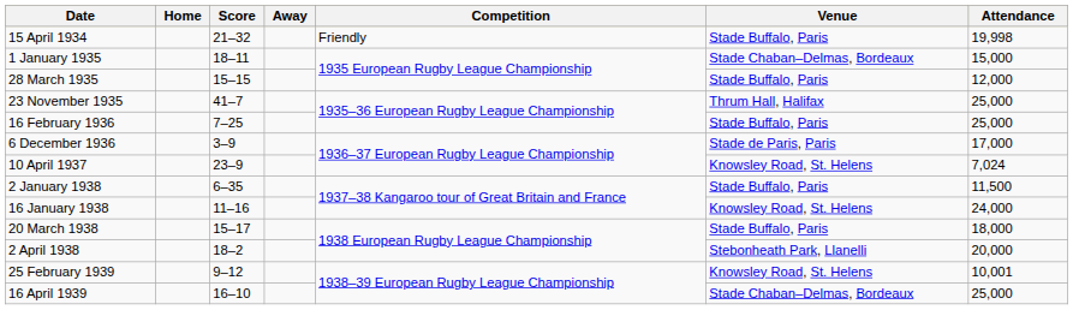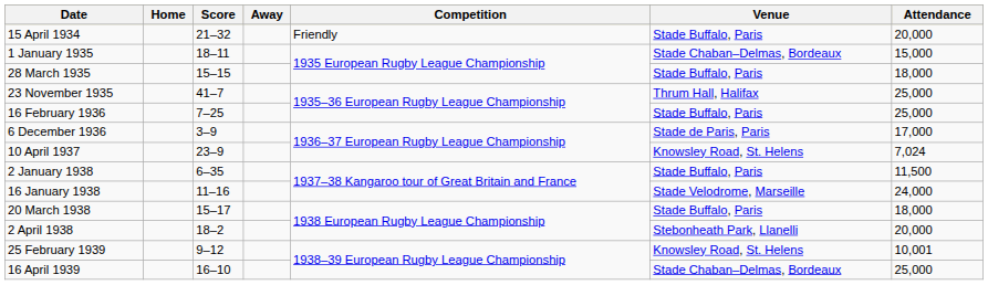15 April 1934 | Attendance: 19,998 -> 20,000
28 March 1935 | Attendance: 12,000 -> 18,000
16 January 1938 | Venue: Knowsley Road, St. Helens -> Stade Velodrome, Marseille
